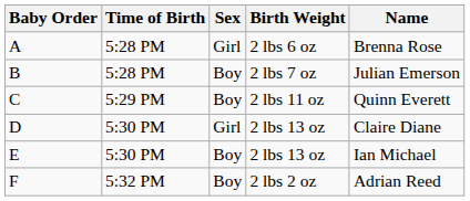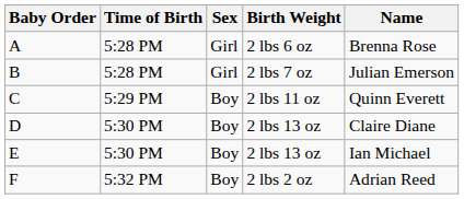B | Sex: Boy -> Girl
D | Sex: Girl -> Boy
